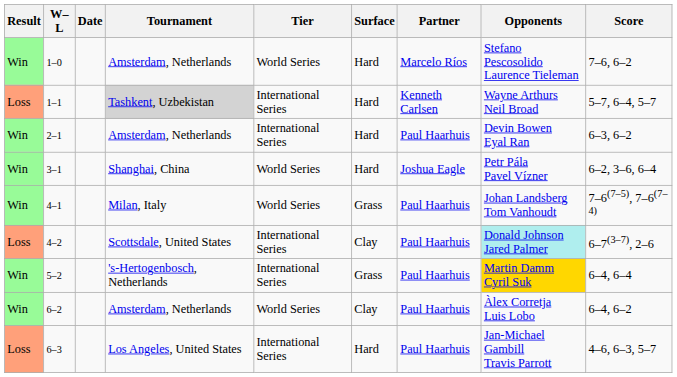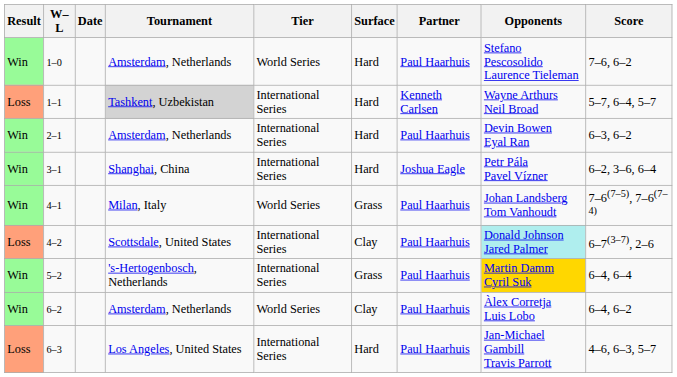1–0 | Partner: Marcelo Ríos -> Paul Haarhuis
3–1 | Tier: World Series -> International Series
